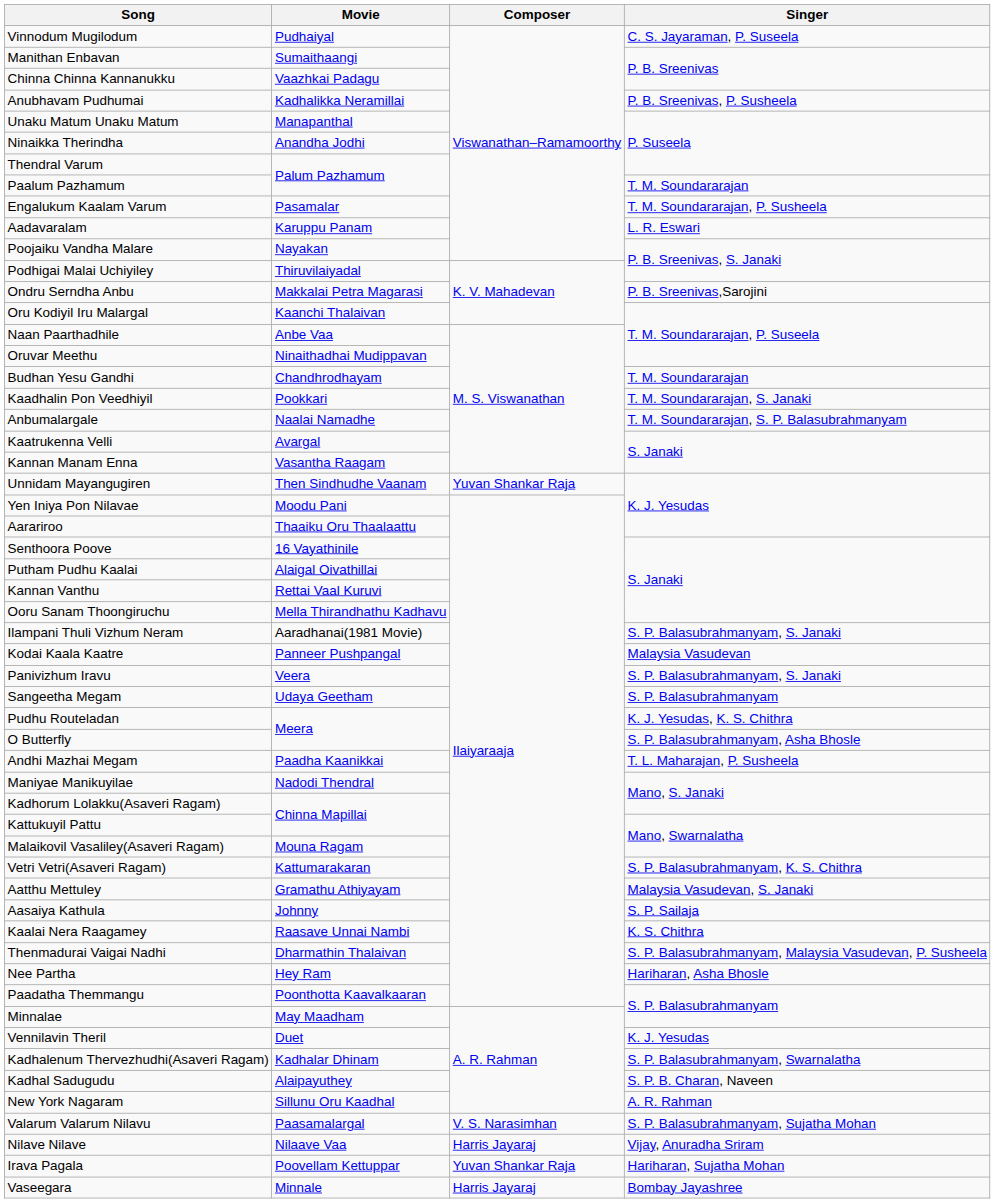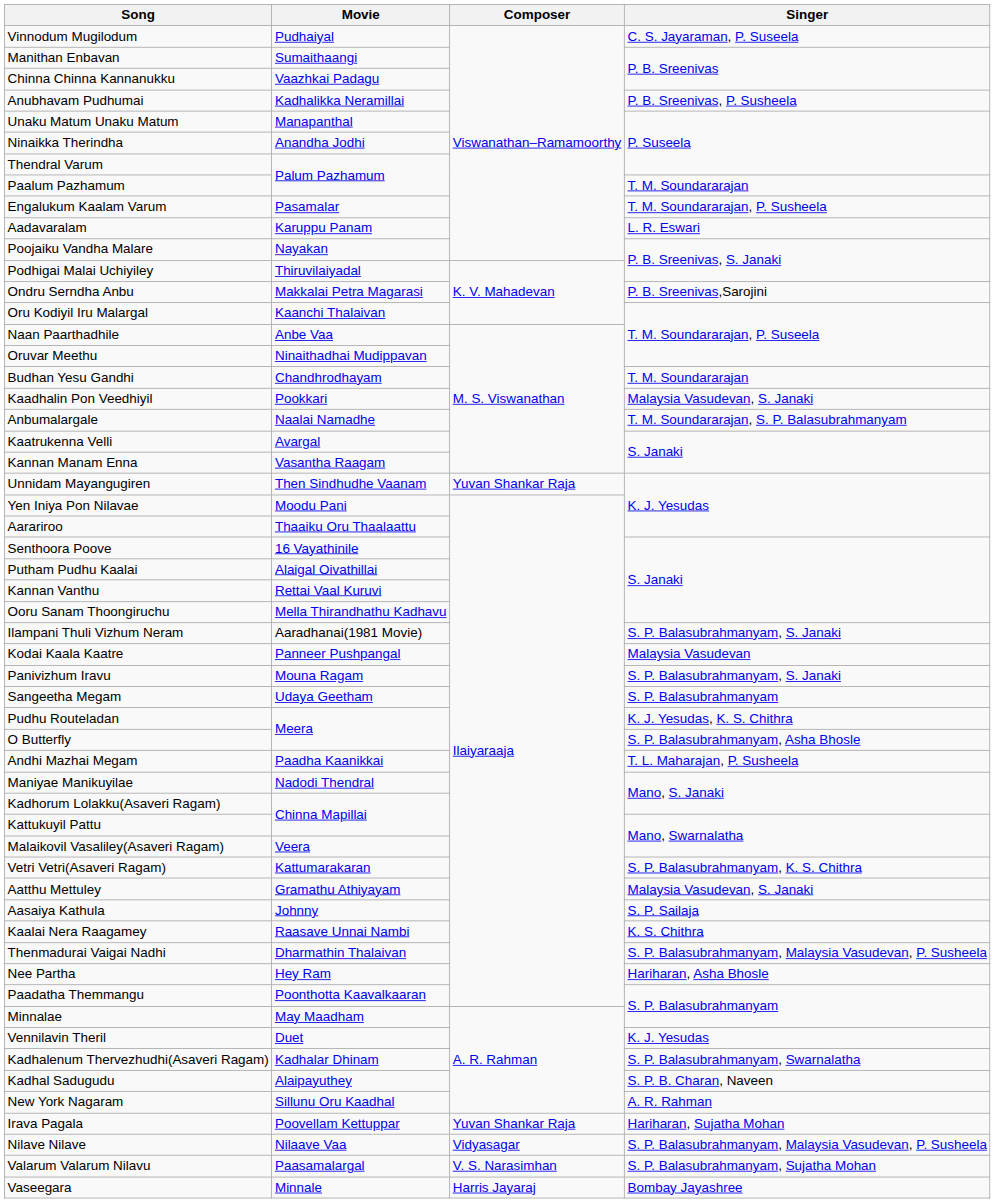Kaadhalin Pon Veedhiyil | Singer: T. M. Soundararajan, S. Janaki -> Malaysia Vasudevan, S. Janaki
Panivizhum Iravu | Movie: Veera -> Mouna Ragam
Malaikovil Vasaliley(Asaveri Ragam) | Movie: Mouna Ragam -> Veera
rows swapped: Valarum Valarum Nilavu <-> Irava Pagala
Nilave Nilave | Composer: Harris Jayaraj -> Vidyasagar
Nilave Nilave | Singer: Vijay, Anuradha Sriram -> S. P. Balasubrahmanyam, Malaysia Vasudevan, P. Susheela
